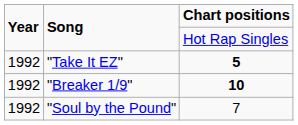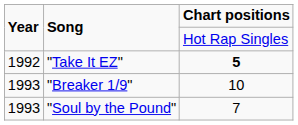"Breaker 1/9" | Year: 1992 -> 1993
"Breaker 1/9" | column 3: bold -> normal
"Soul by the Pound" | Year: 1992 -> 1993
